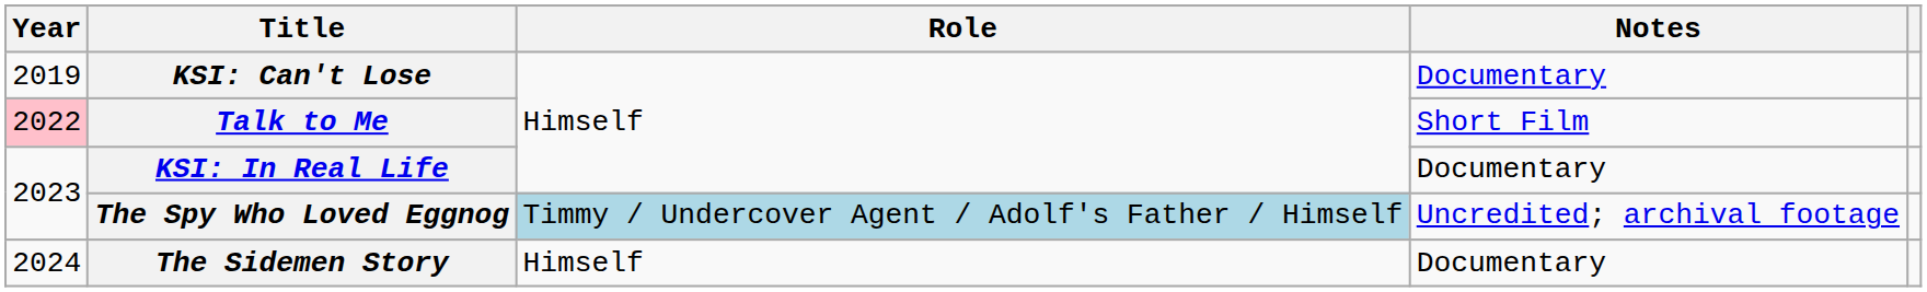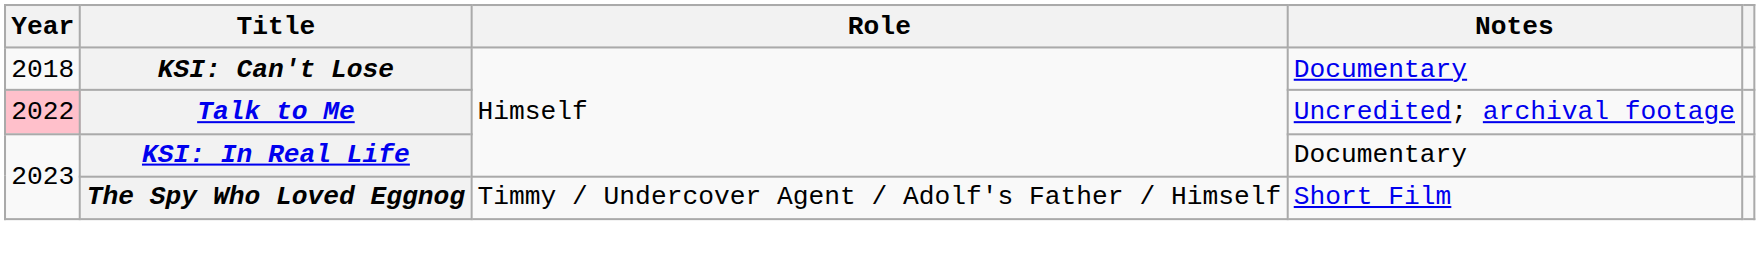KSI: Can't Lose | Year: 2019 -> 2018
Talk to Me | Notes: Short Film -> Uncredited; archival footage
The Spy Who Loved Eggnog | Role: lightblue background -> no background
The Spy Who Loved Eggnog | Notes: Uncredited; archival footage -> Short Film
- row: 2024 | The Sidemen Story | Himself | Documentary
